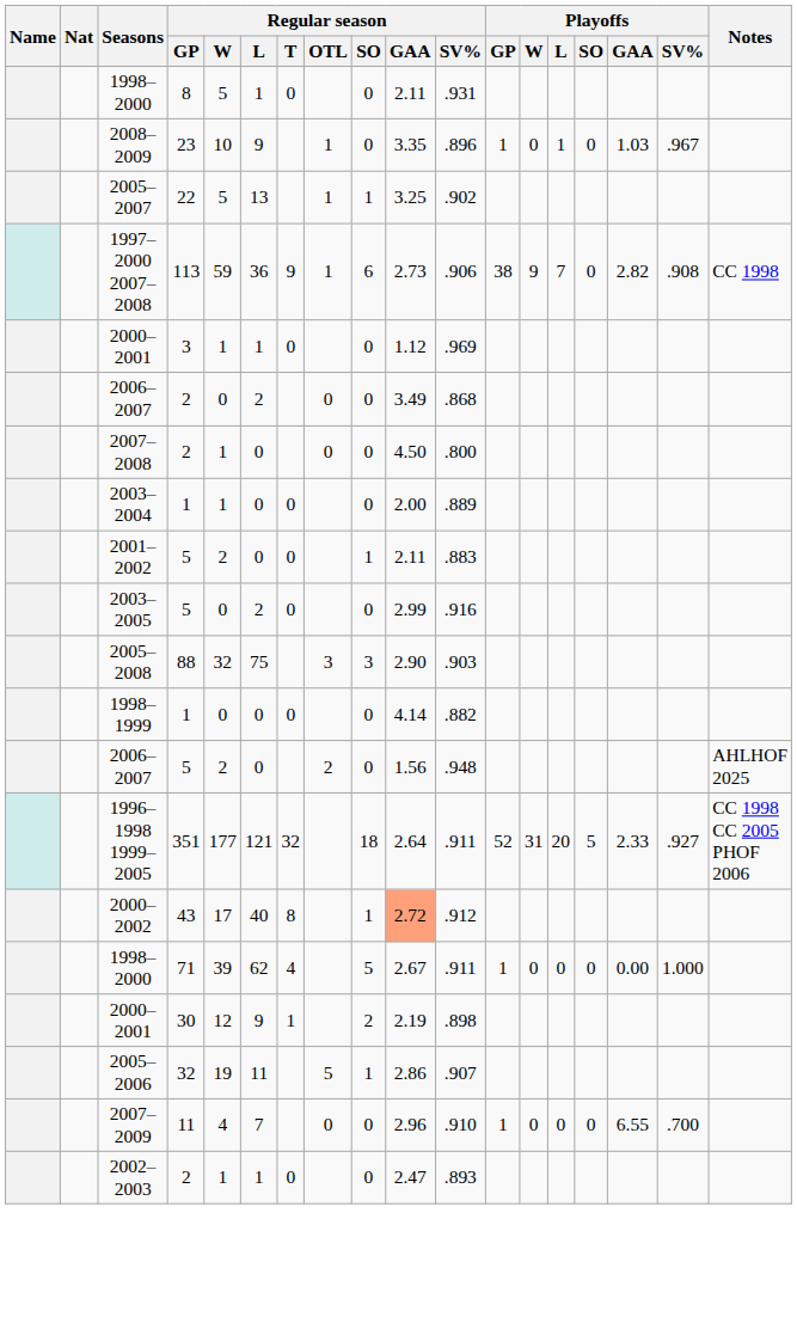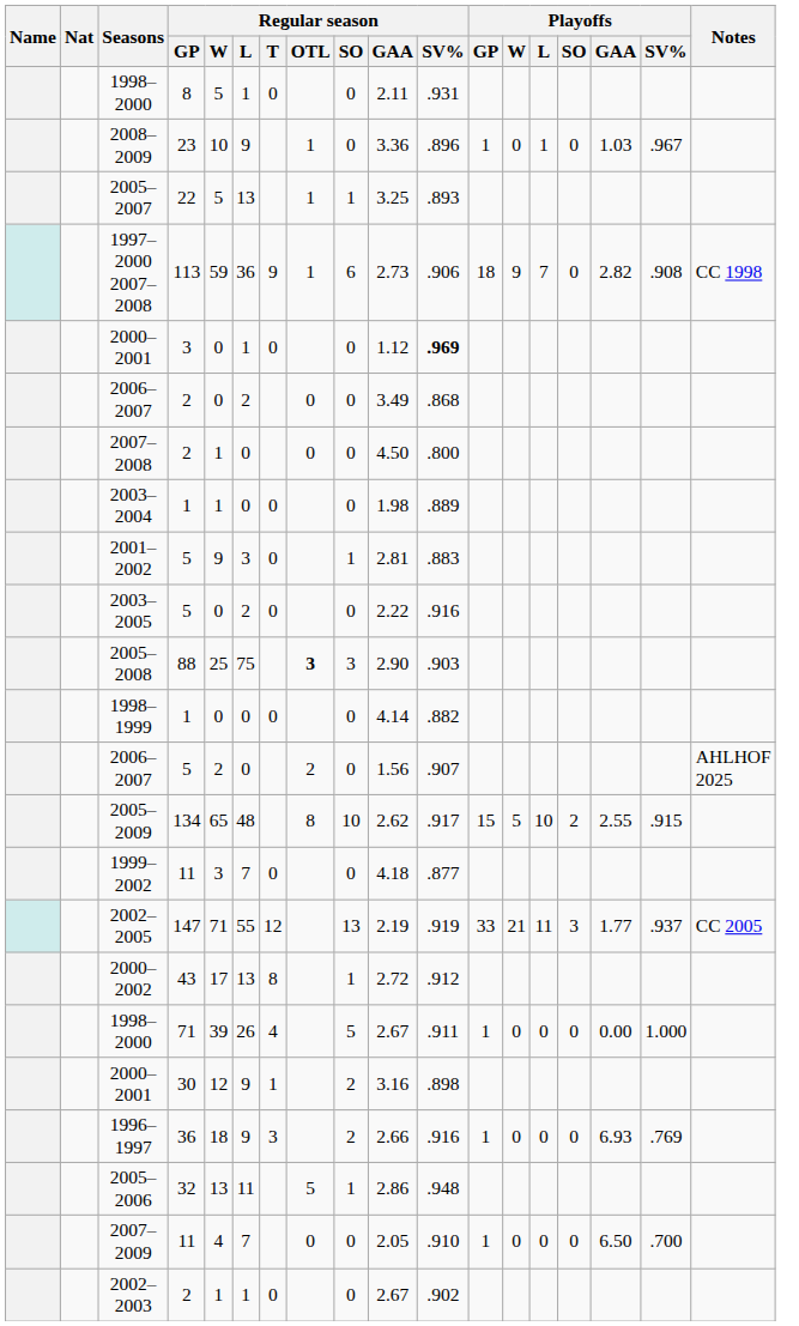2008–2009 | Regular season / GAA: 3.35 -> 3.36
2005–2007 | Regular season / SV%: .902 -> .893
1997–2000 2007–2008 | Playoffs / GP: 38 -> 18
2000–2001 / 3 | Regular season / W: 1 -> 0
2000–2001 / 3 | Regular season / SV%: normal -> bold
2003–2004 | Regular season / GAA: 2.00 -> 1.98
2001–2002 | Regular season / W: 2 -> 9
2001–2002 | Regular season / L: 0 -> 3
2001–2002 | Regular season / GAA: 2.11 -> 2.81
2003–2005 | Regular season / GAA: 2.99 -> 2.22
2005–2008 | Regular season / W: 32 -> 25
2005–2008 | Regular season / OTL: normal -> bold
2006–2007 / 5 | Regular season / SV%: .948 -> .907
- row: 1996–1998 1999–2005 | 351 | 177 | 121 | 32 | 18 | 2.64 | .911 | 52 | 31 | 20 | 5 | 2.33 | .927 | CC 1998 CC 2005 PHOF 2006
+ row: 2005–2009 | 134 | 65 | 48 | 8 | 10 | 2.62 | .917 | 15 | 5 | 10 | 2 | 2.55 | .915
+ row: 1999–2002 | 11 | 3 | 7 | 0 | 0 | 4.18 | .877
+ row: 2002–2005 | 147 | 71 | 55 | 12 | 13 | 2.19 | .919 | 33 | 21 | 11 | 3 | 1.77 | .937 | CC 2005
2000–2002 | Regular season / L: 40 -> 13
2000–2002 | Regular season / GAA: lightsalmon background -> no background
1998–2000 / 71 | Regular season / L: 62 -> 26
2000–2001 / 30 | Regular season / GAA: 2.19 -> 3.16
+ row: 1996–1997 | 36 | 18 | 9 | 3 | 2 | 2.66 | .916 | 1 | 0 | 0 | 0 | 6.93 | .769
2005–2006 | Regular season / W: 19 -> 13
2005–2006 | Regular season / SV%: .907 -> .948
2007–2009 | Regular season / GAA: 2.96 -> 2.05
2007–2009 | Playoffs / GAA: 6.55 -> 6.50
2002–2003 | Regular season / GAA: 2.47 -> 2.67
2002–2003 | Regular season / SV%: .893 -> .902
